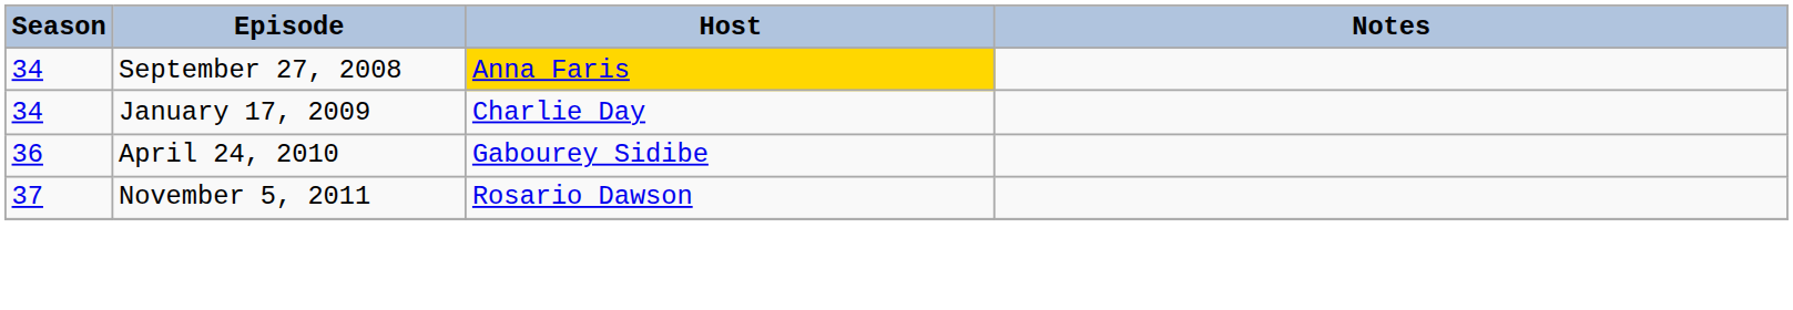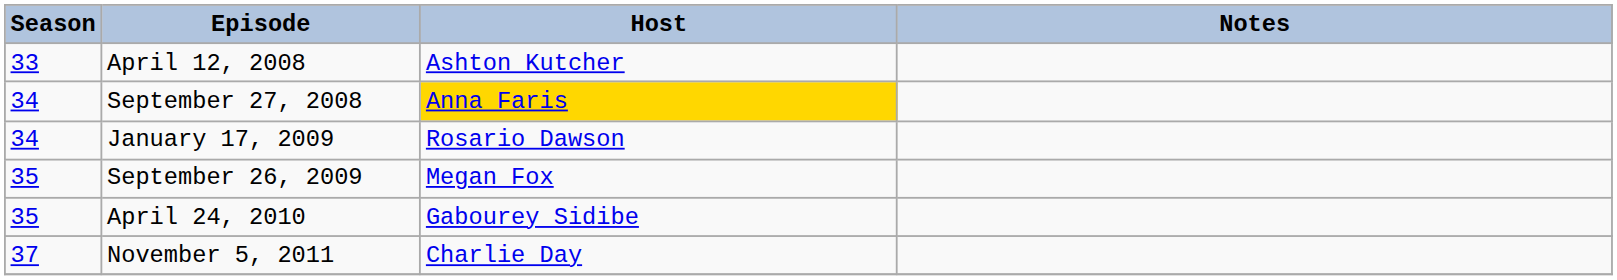+ row: 33 | April 12, 2008 | Ashton Kutcher
January 17, 2009 | Host: Charlie Day -> Rosario Dawson
+ row: 35 | September 26, 2009 | Megan Fox
April 24, 2010 | Season: 36 -> 35
November 5, 2011 | Host: Rosario Dawson -> Charlie Day
